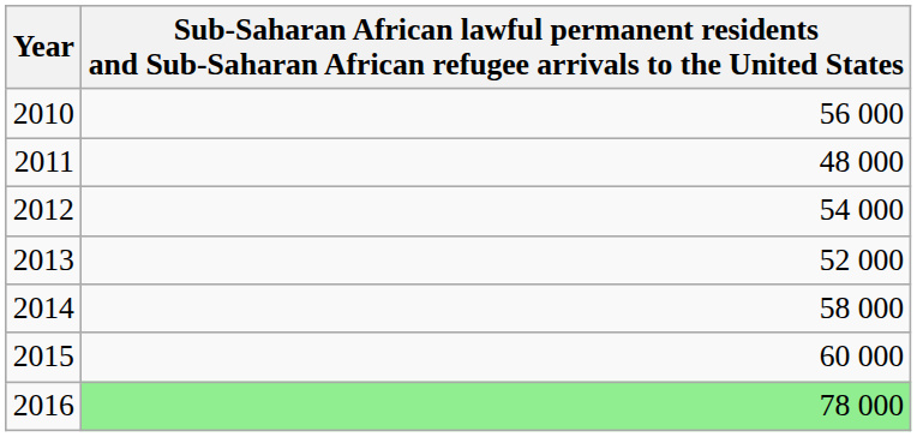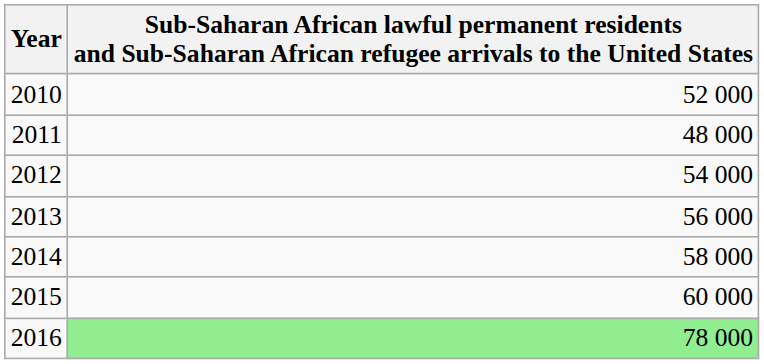2010 | column 2: 56 000 -> 52 000
2013 | column 2: 52 000 -> 56 000
